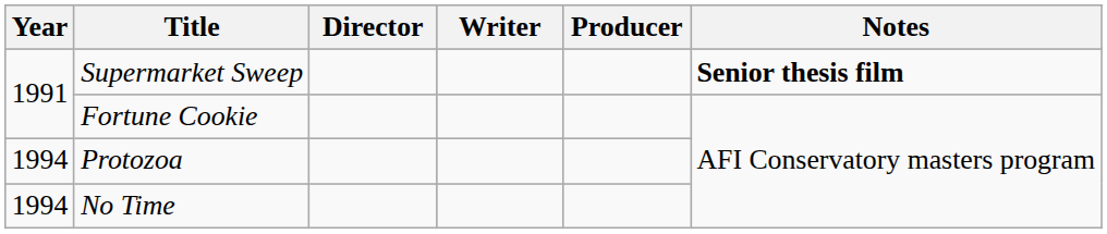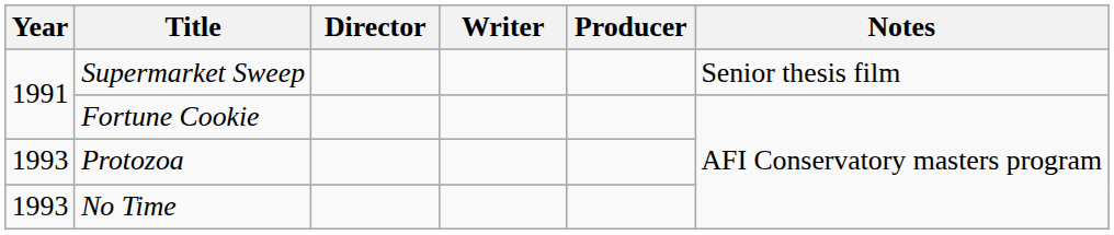Supermarket Sweep | Notes: bold -> normal
Protozoa | Year: 1994 -> 1993
No Time | Year: 1994 -> 1993
